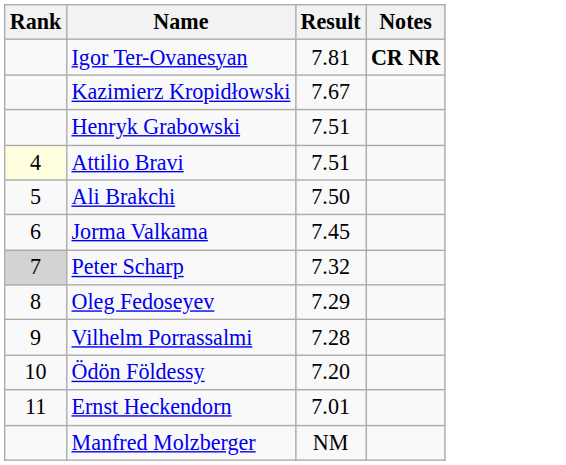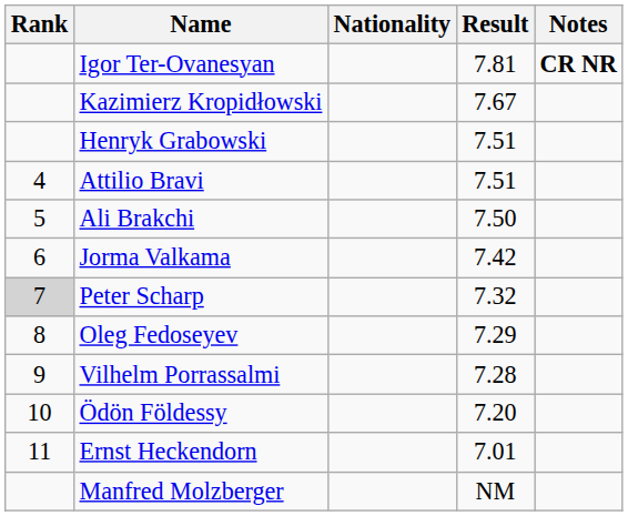+ column: Nationality
Attilio Bravi | Rank: lightyellow background -> no background
Jorma Valkama | Result: 7.45 -> 7.42
